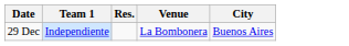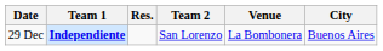+ column: Team 2 | San Lorenzo
29 Dec | Team 1: normal -> bold
